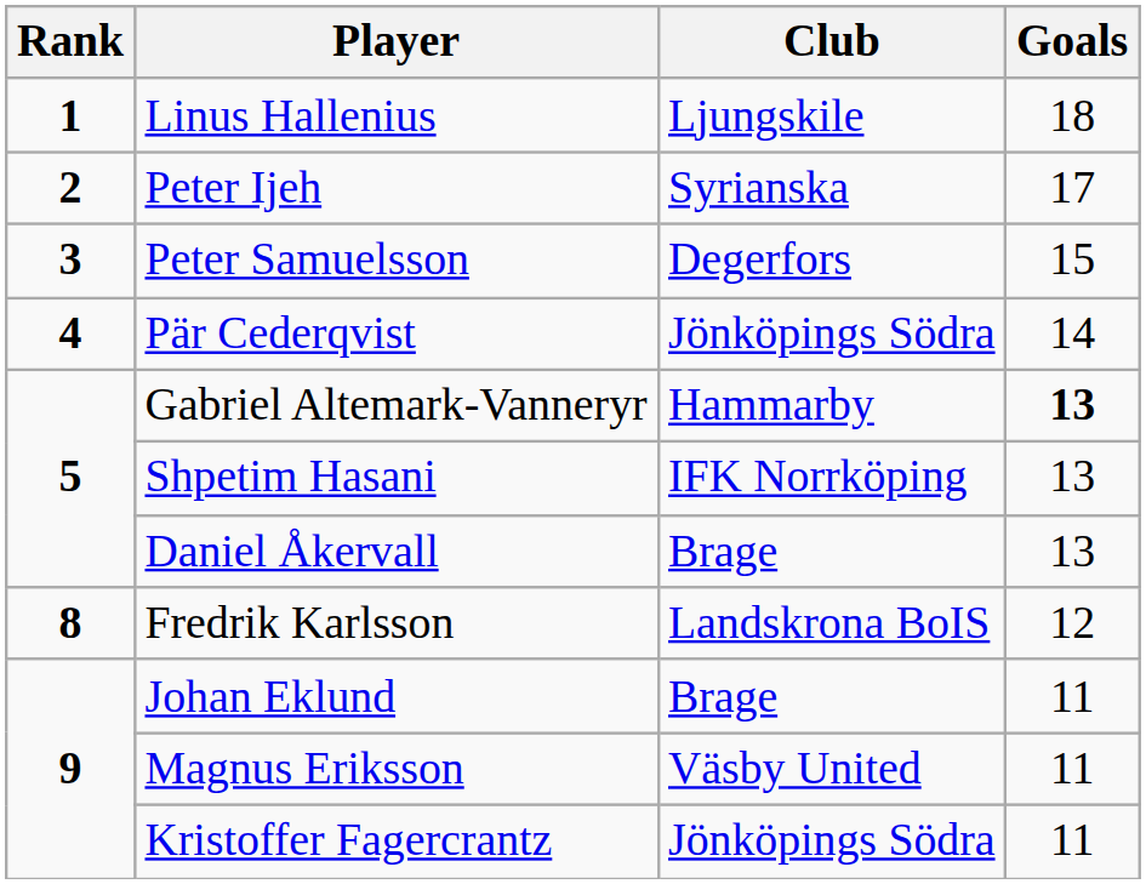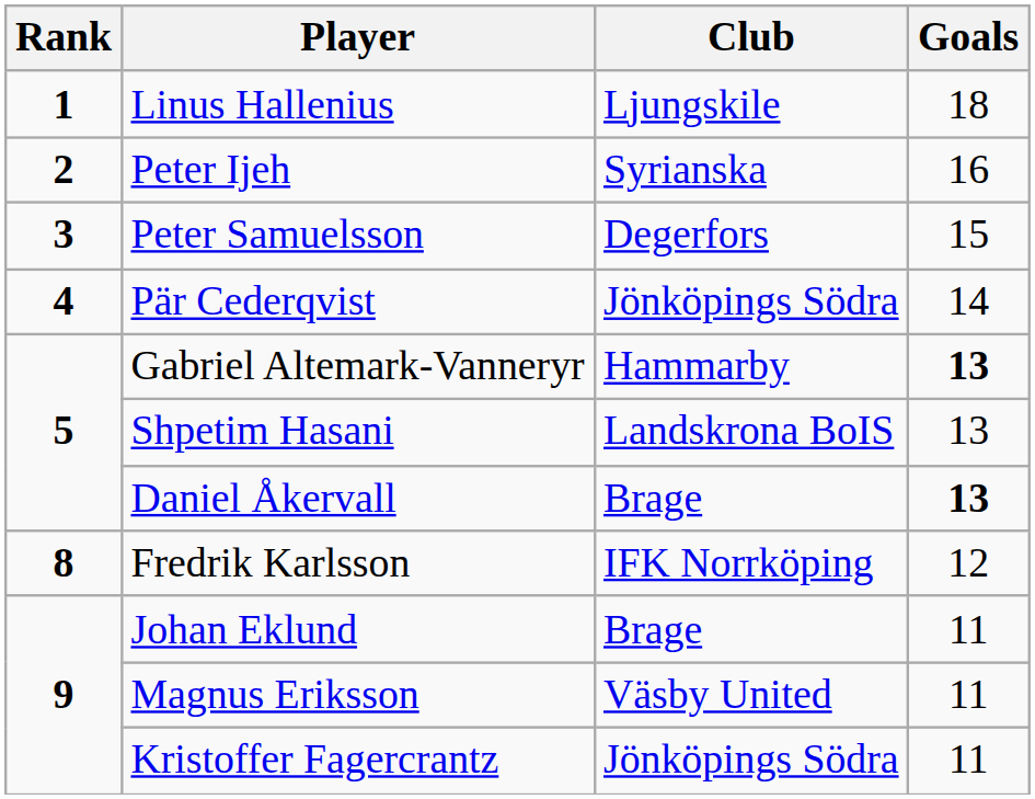Peter Ijeh | Goals: 17 -> 16
Shpetim Hasani | Club: IFK Norrköping -> Landskrona BoIS
Daniel Åkervall | Goals: normal -> bold
Fredrik Karlsson | Club: Landskrona BoIS -> IFK Norrköping
